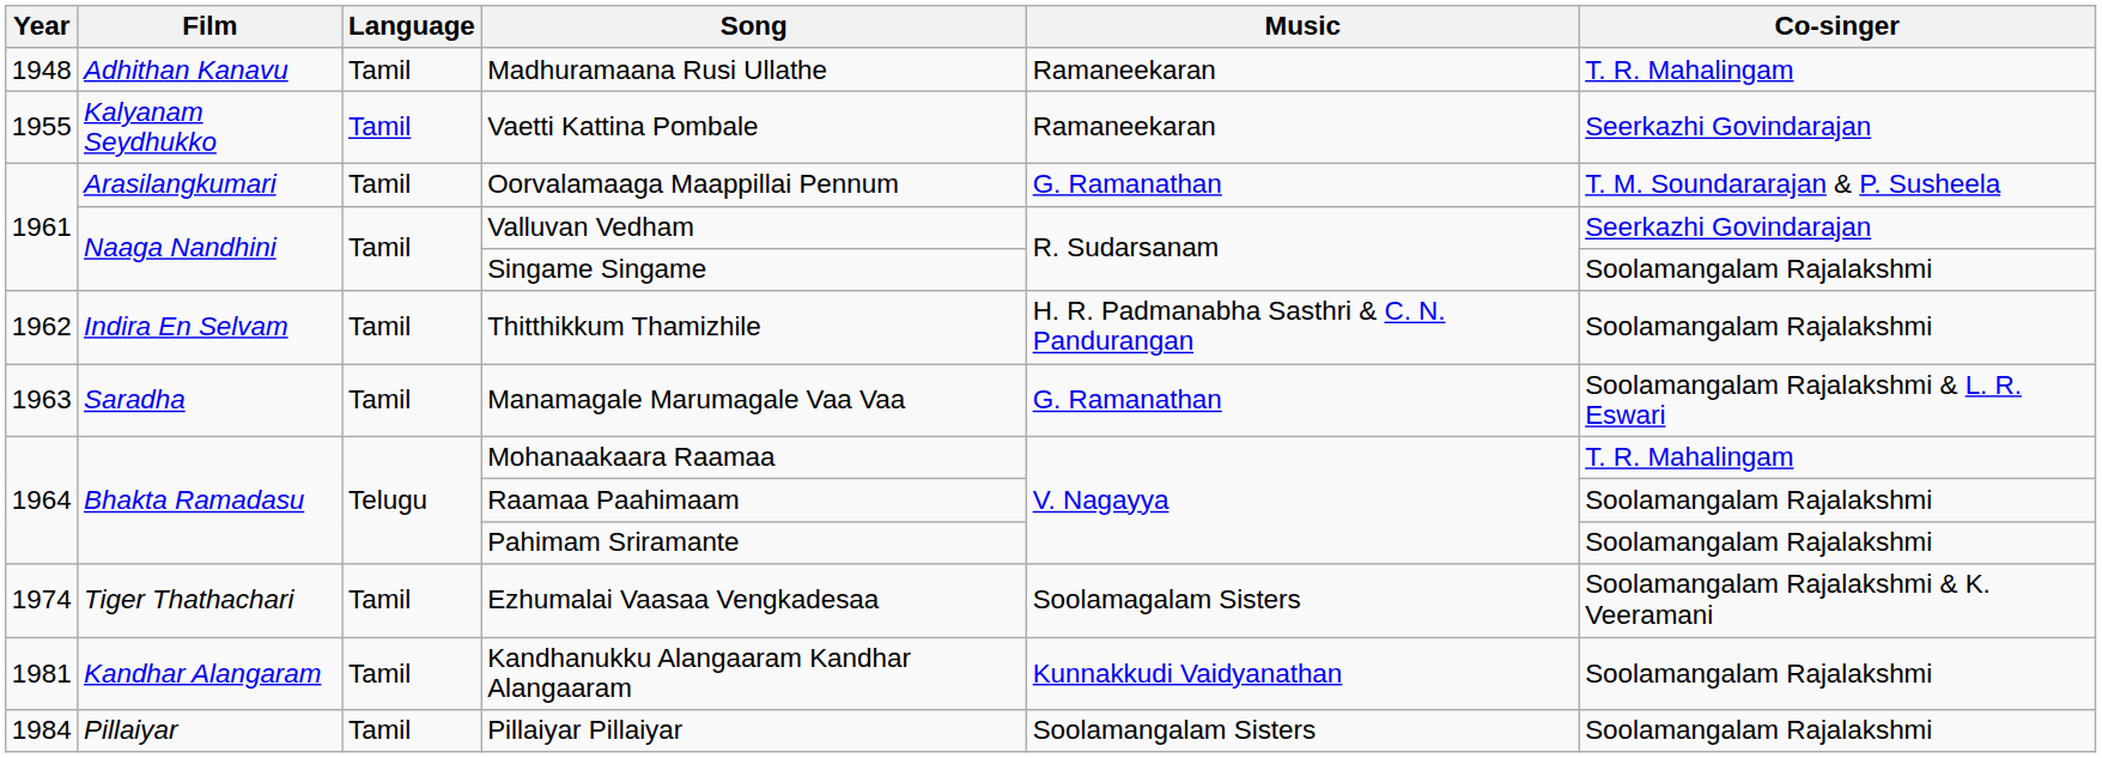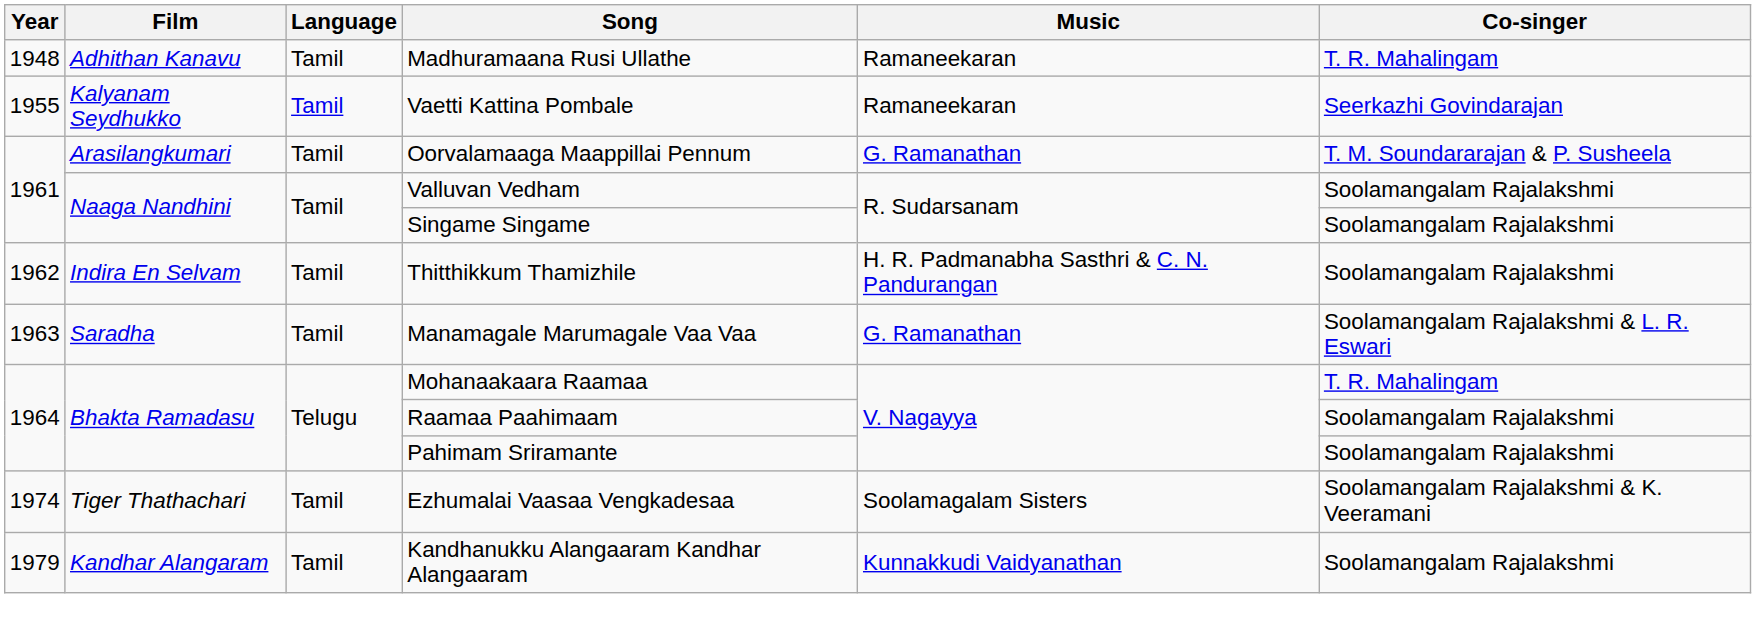Valluvan Vedham | Co-singer: Seerkazhi Govindarajan -> Soolamangalam Rajalakshmi
Kandhanukku Alangaaram Kandhar Alangaaram | Year: 1981 -> 1979
- row: 1984 | Pillaiyar | Tamil | Pillaiyar Pillaiyar | Soolamangalam Sisters | Soolamangalam Rajalakshmi
